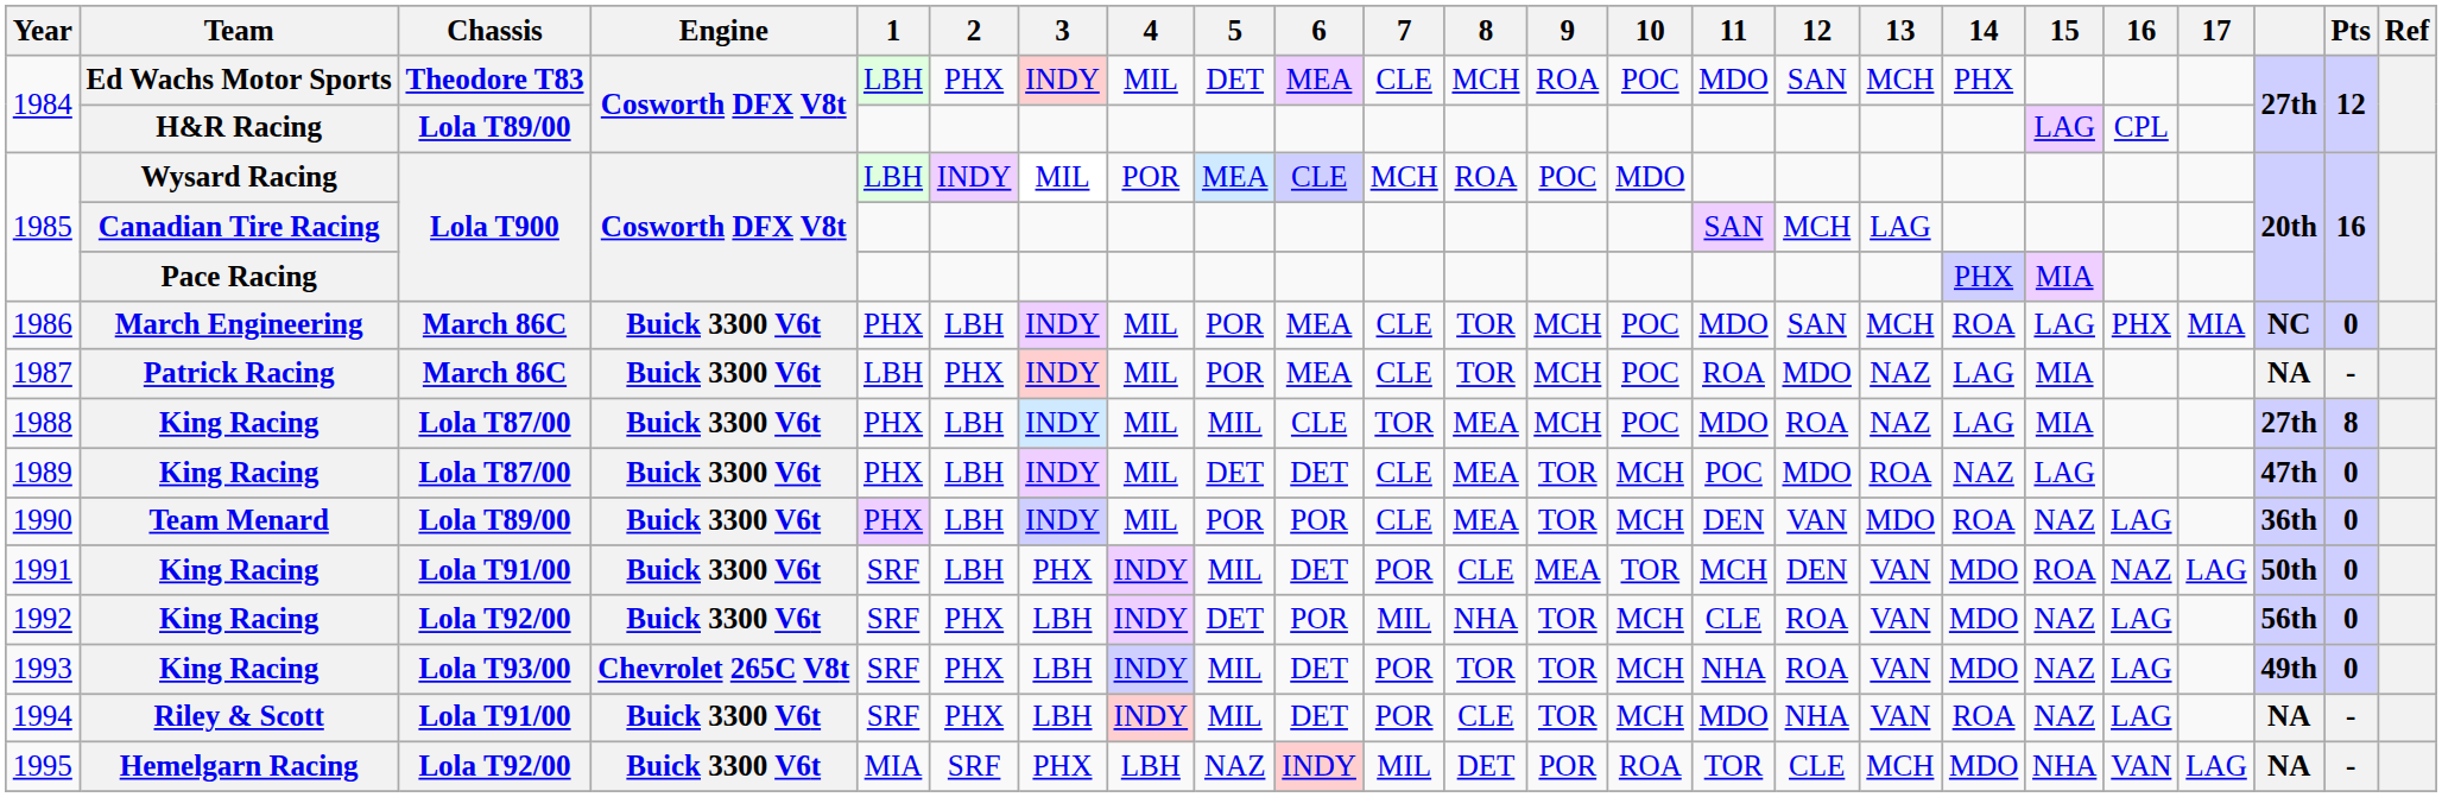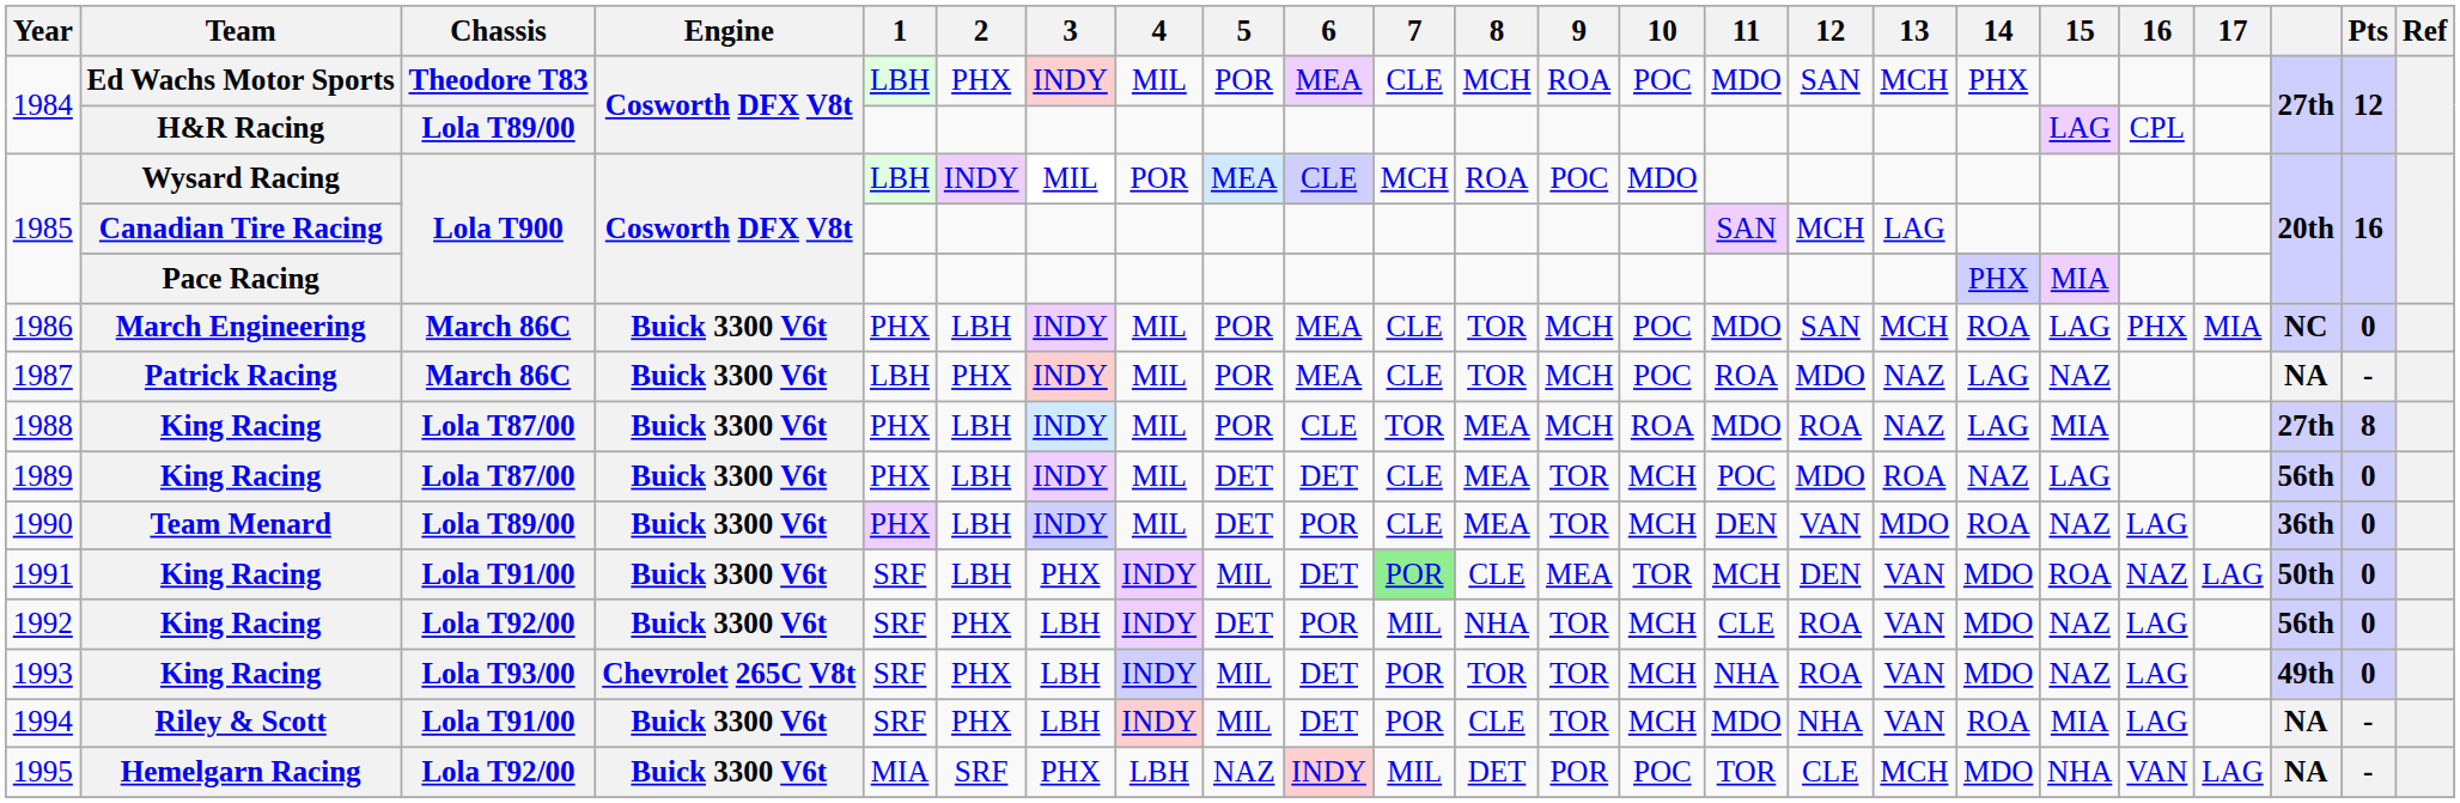1984 / Ed Wachs Motor Sports | 5: DET -> POR
1987 | 15: MIA -> NAZ
1988 | 5: MIL -> POR
1988 | 10: POC -> ROA
1989 | column 22: 47th -> 56th
1990 | 5: POR -> DET
1991 | 7: no background -> lightgreen background
1994 | 15: NAZ -> MIA
1995 | 10: ROA -> POC
